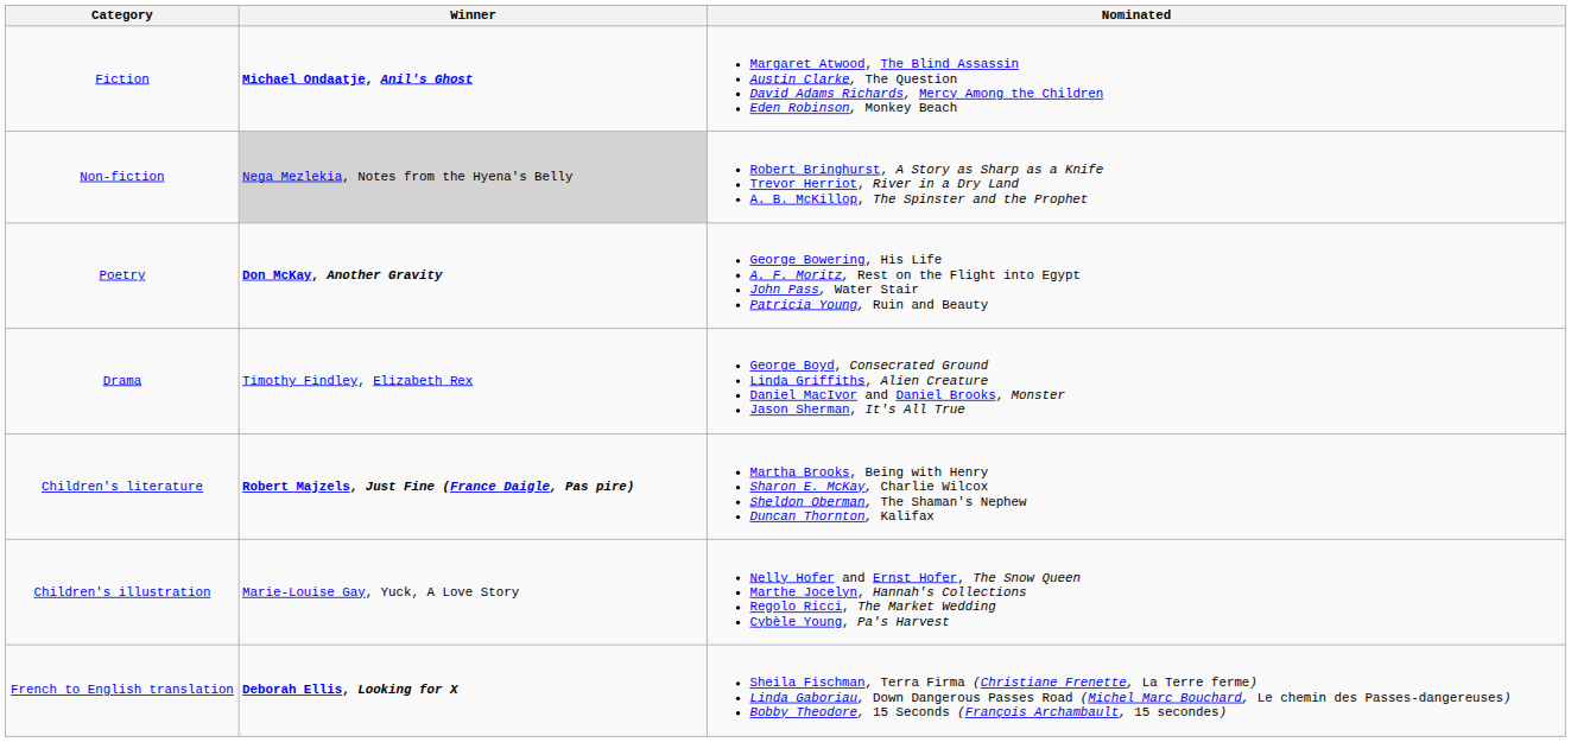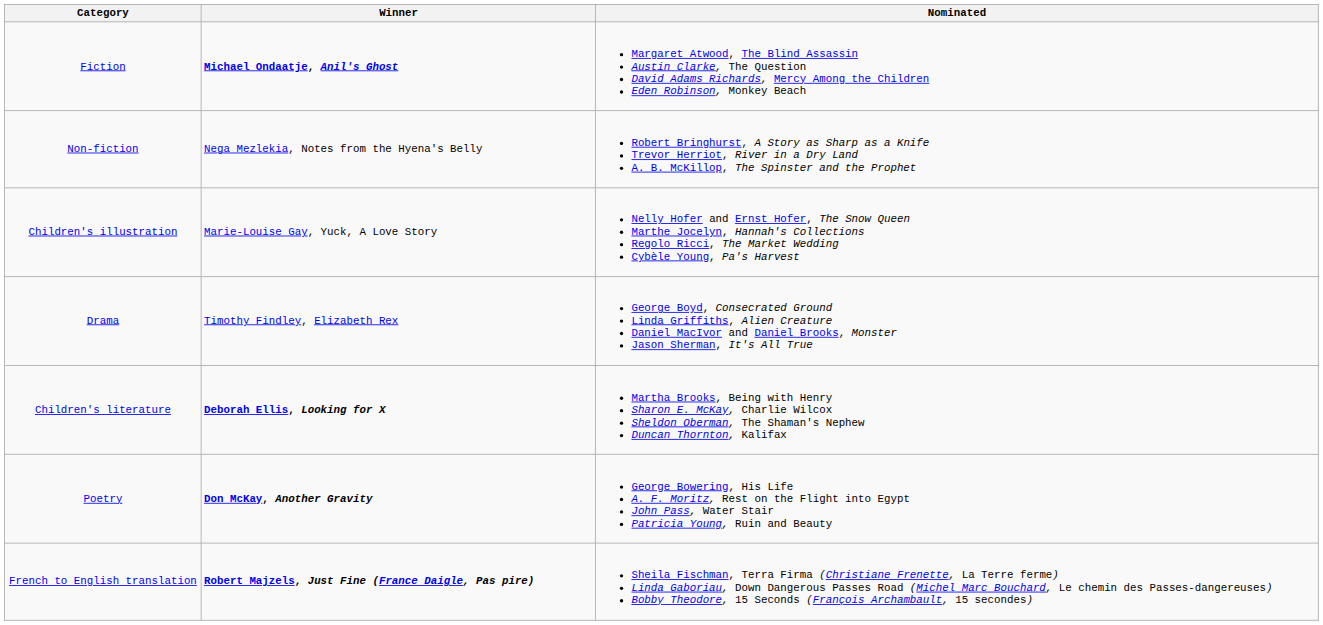Non-fiction | Winner: lightgrey background -> no background
rows swapped: Poetry <-> Children's illustration
Children's literature | Winner: Robert Majzels, Just Fine (France Daigle, Pas pire) -> Deborah Ellis, Looking for X
French to English translation | Winner: Deborah Ellis, Looking for X -> Robert Majzels, Just Fine (France Daigle, Pas pire)
